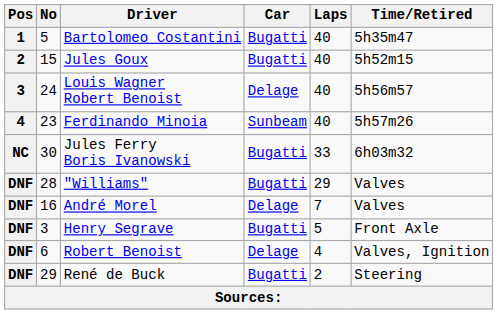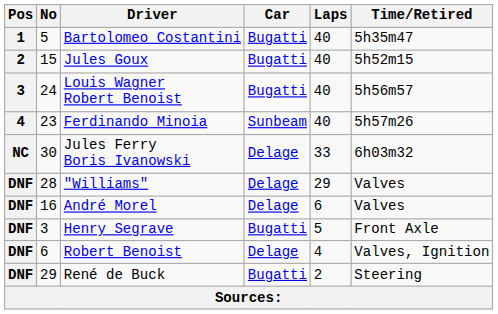Louis Wagner Robert Benoist | Car: Delage -> Bugatti
Jules Ferry Boris Ivanowski | Car: Bugatti -> Delage
"Williams" | Car: Bugatti -> Delage
André Morel | Laps: 7 -> 6
